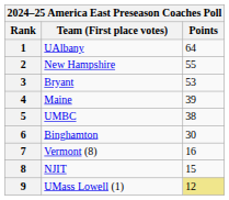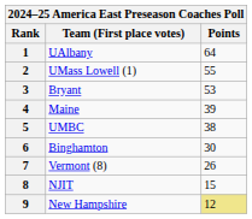2 | Team (First place votes): New Hampshire -> UMass Lowell (1)
7 | Points: 16 -> 26
9 | Team (First place votes): UMass Lowell (1) -> New Hampshire
